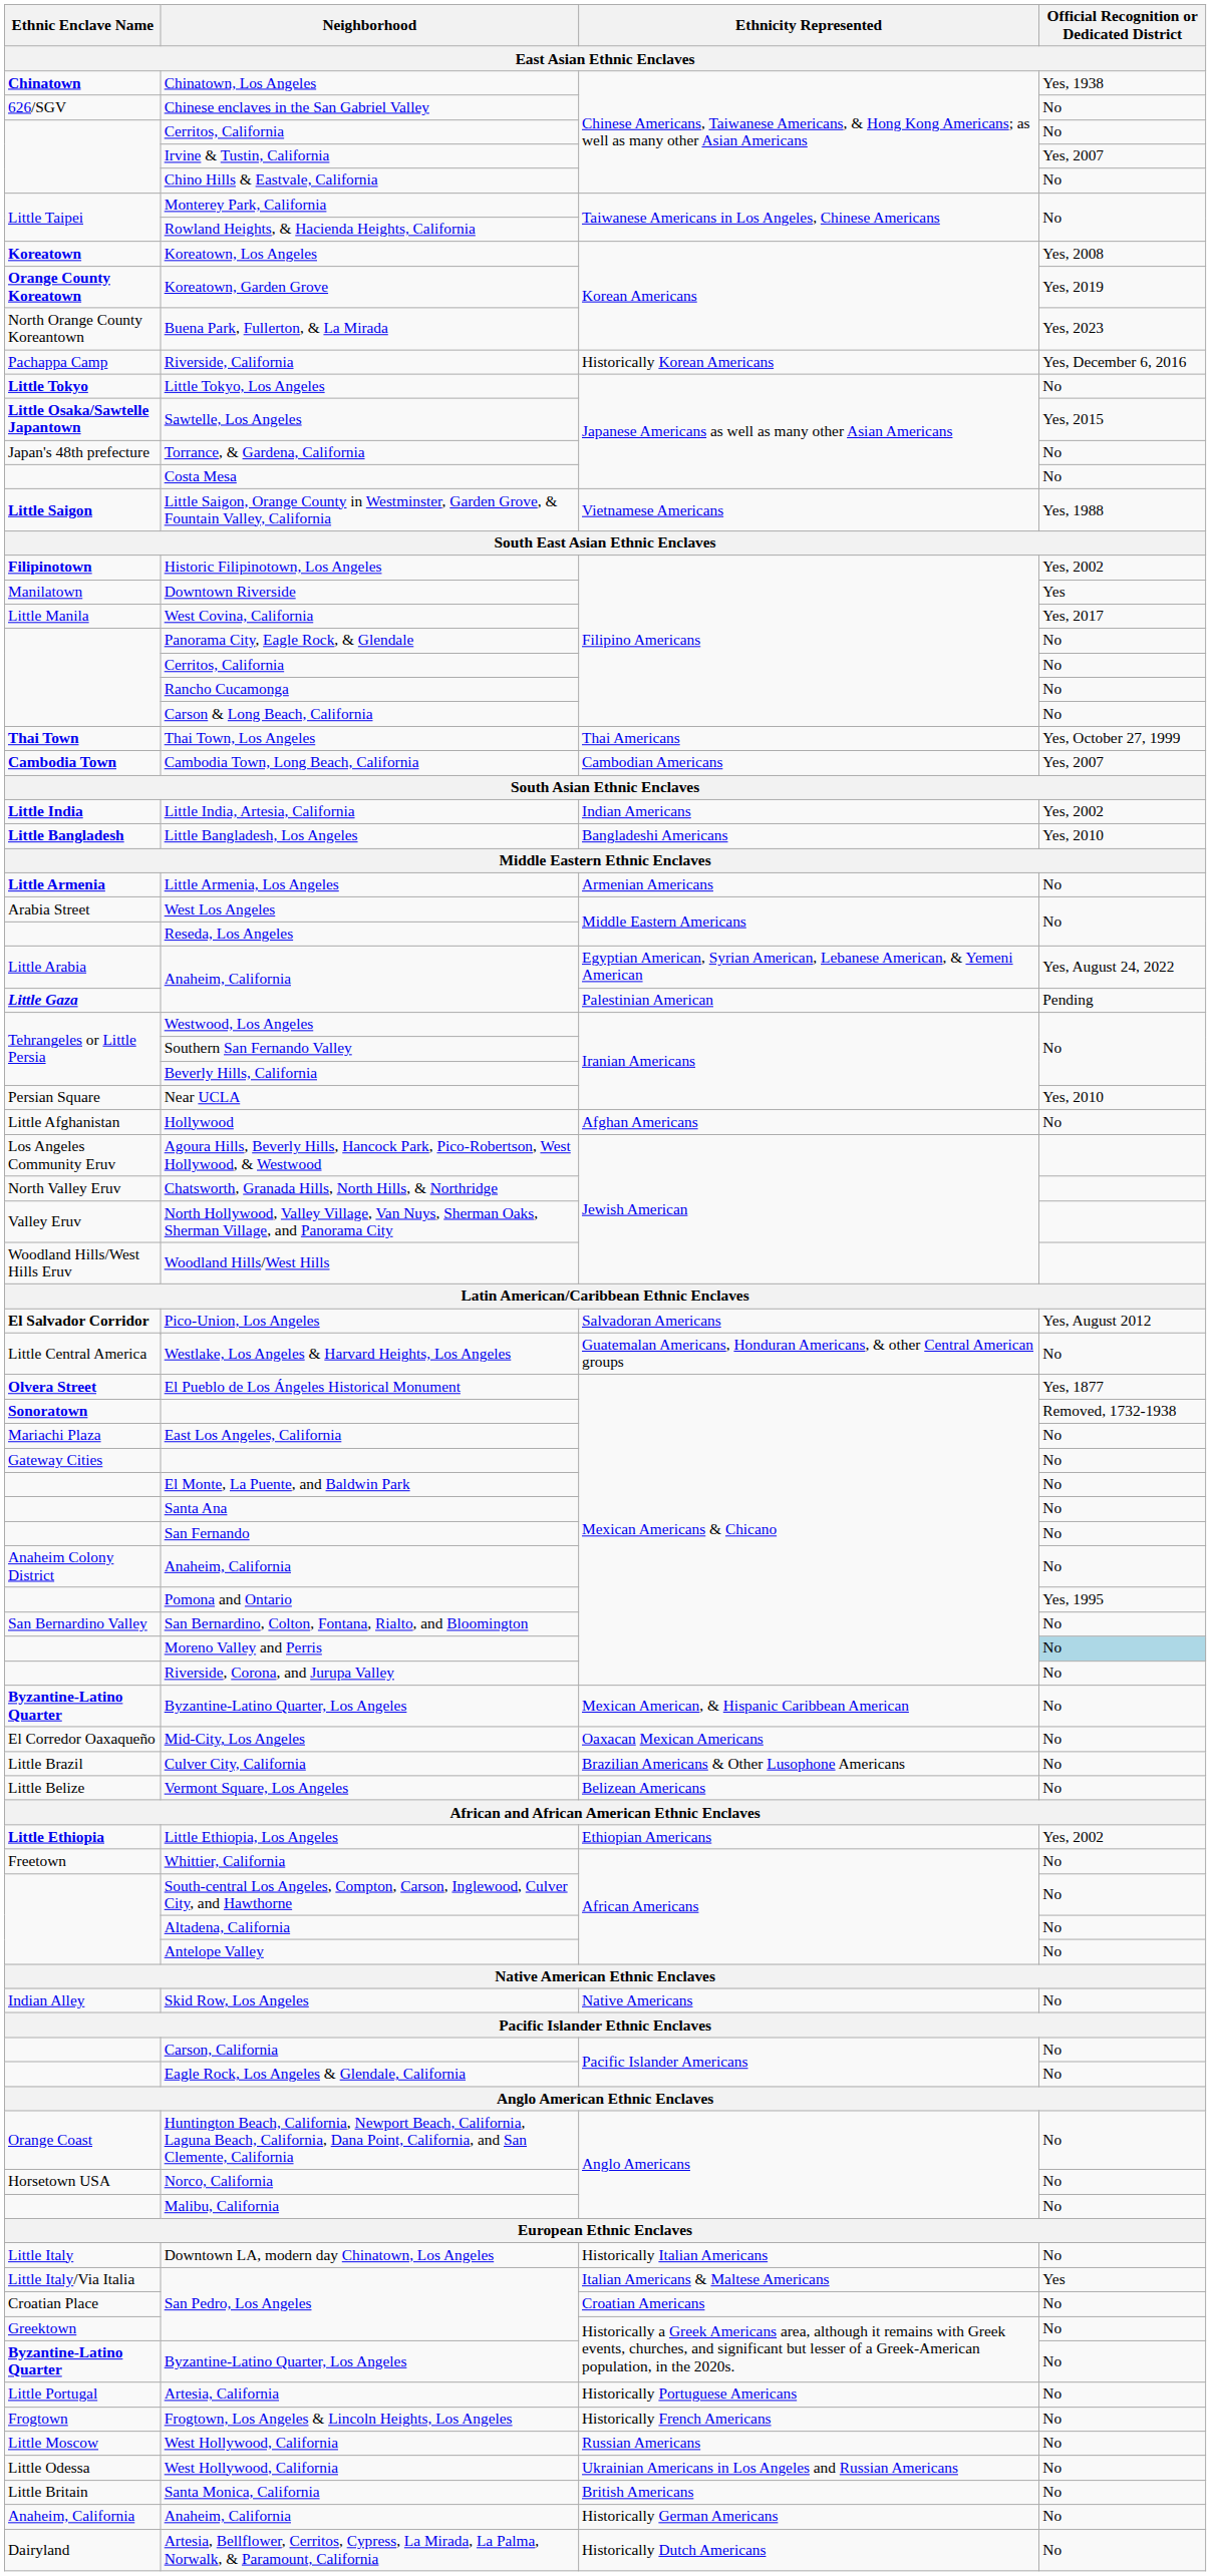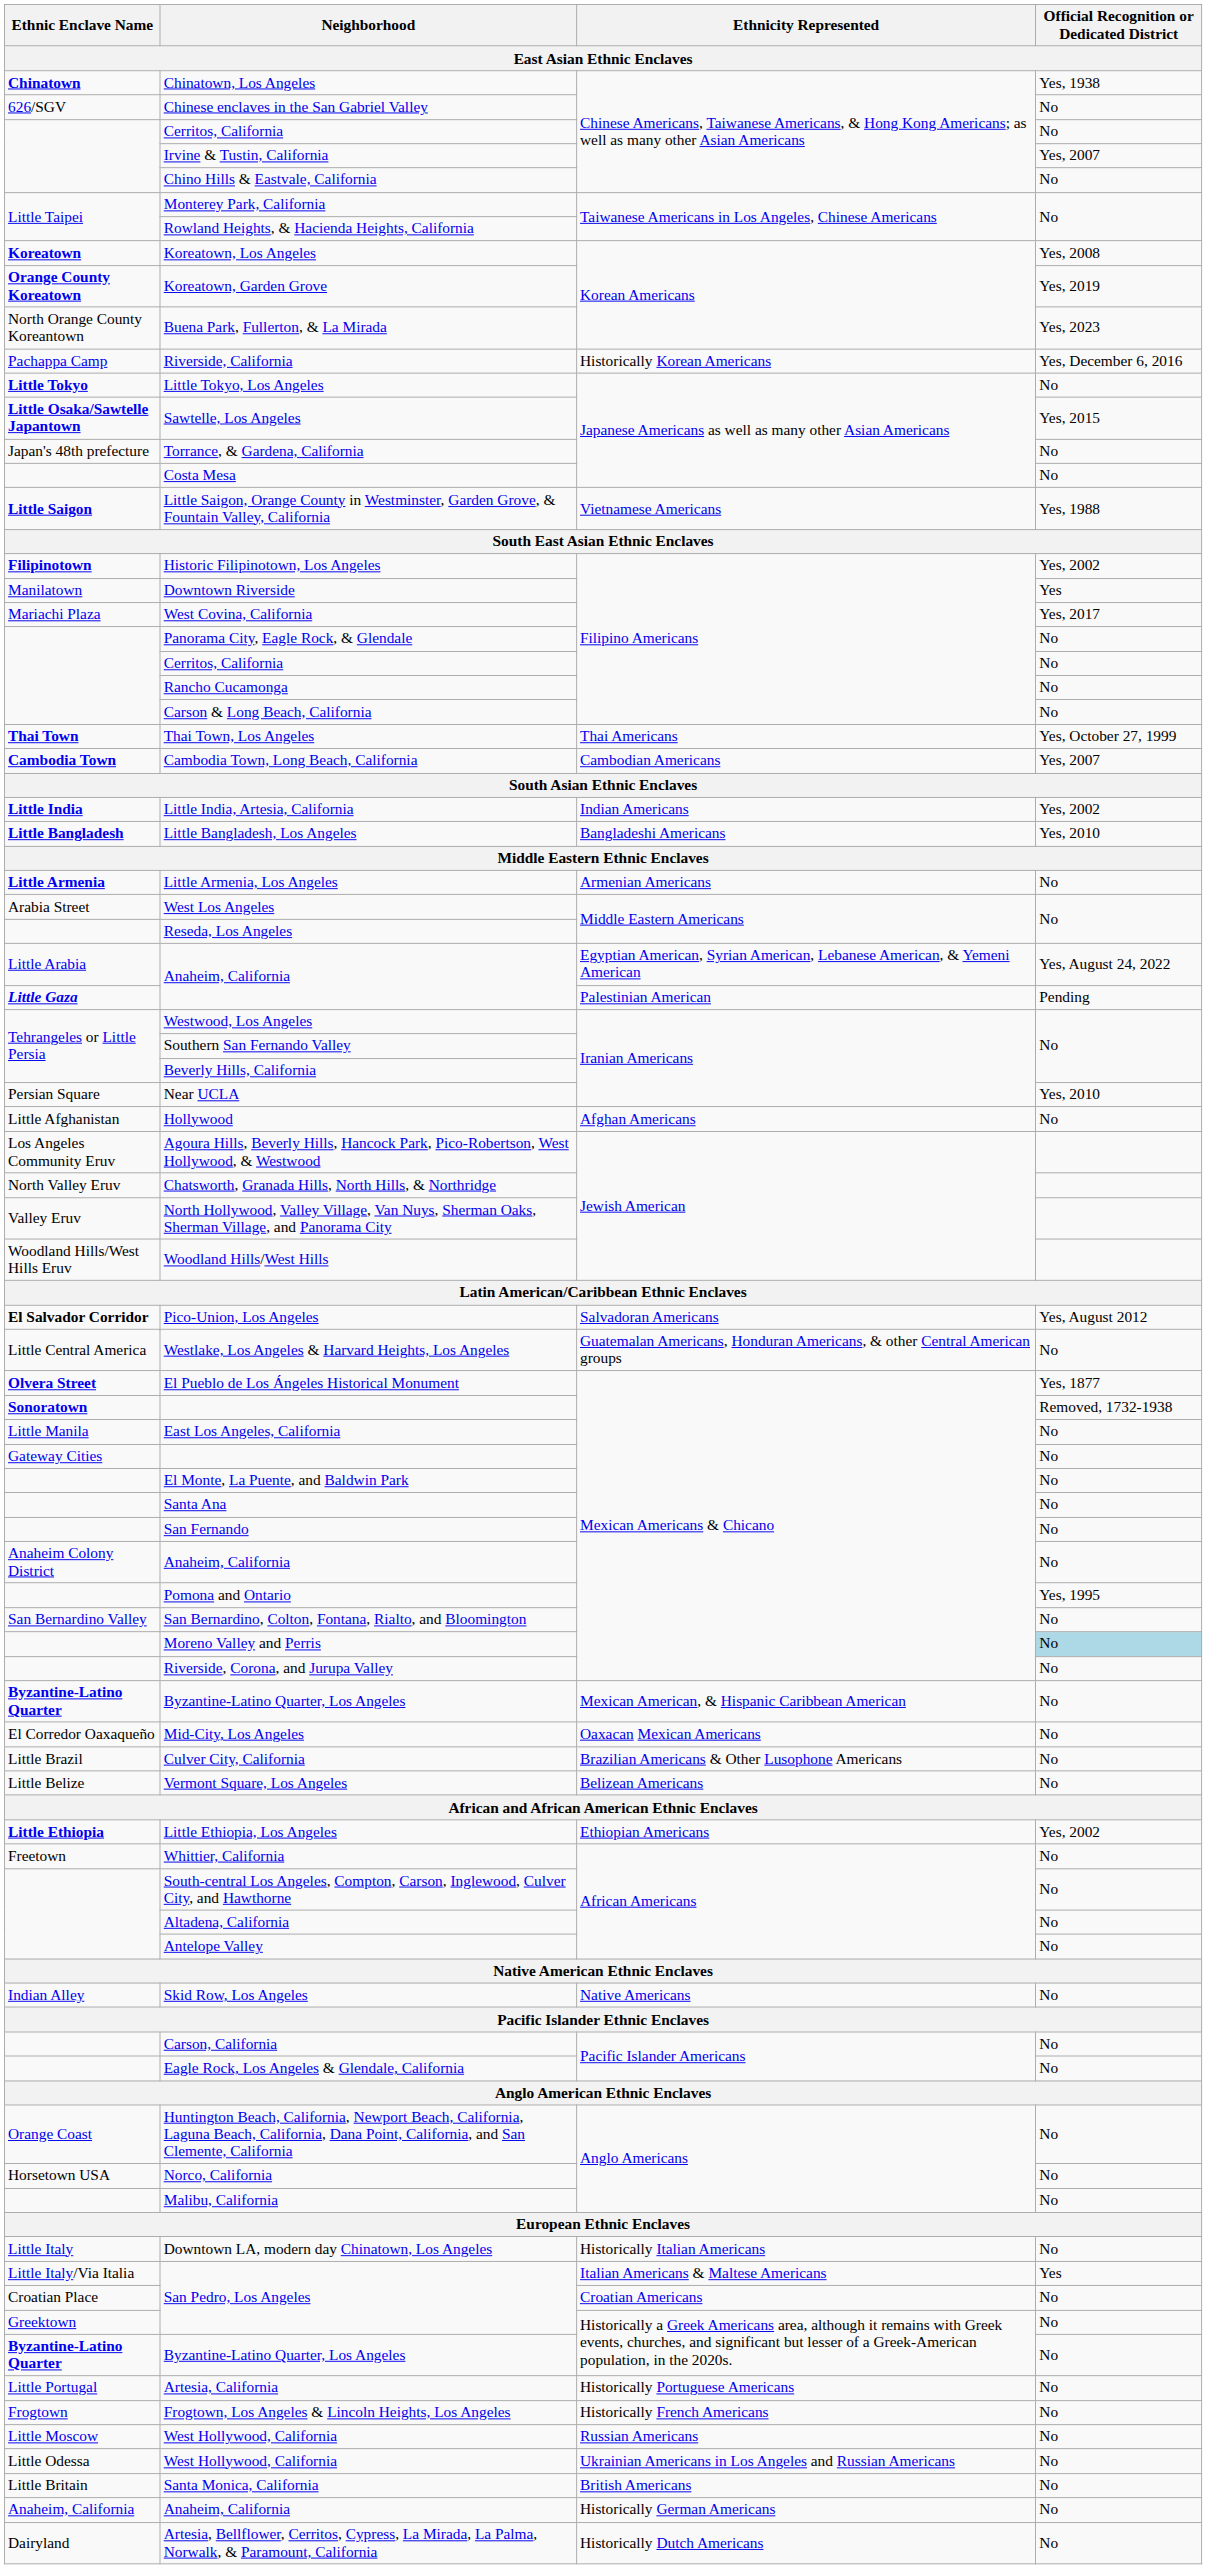West Covina, California | Ethnic Enclave Name: Little Manila -> Mariachi Plaza
East Los Angeles, California | Ethnic Enclave Name: Mariachi Plaza -> Little Manila
